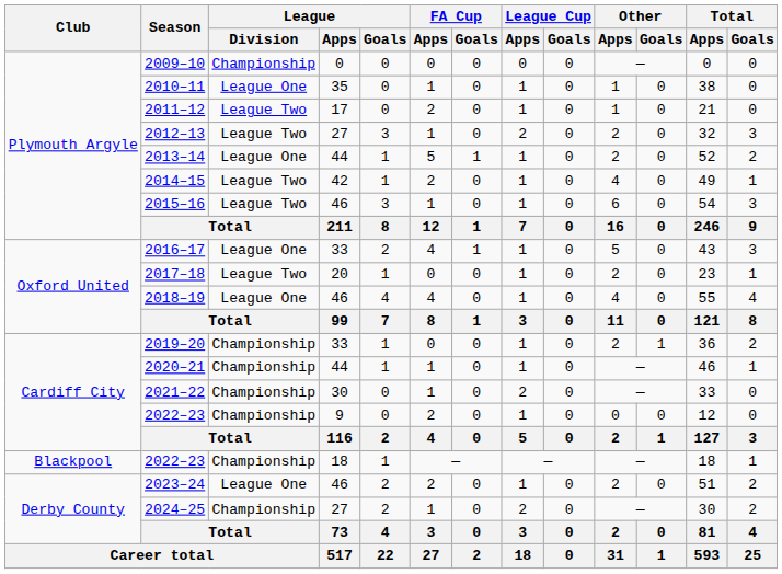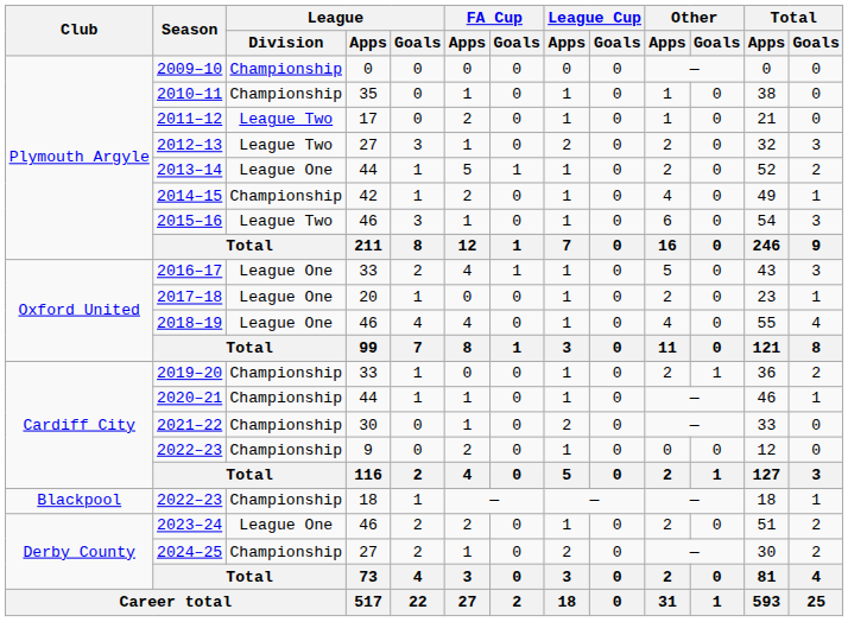2010–11 | League / Division: League One -> Championship
2014–15 | League / Division: League Two -> Championship
2017–18 | League / Division: League Two -> League One
